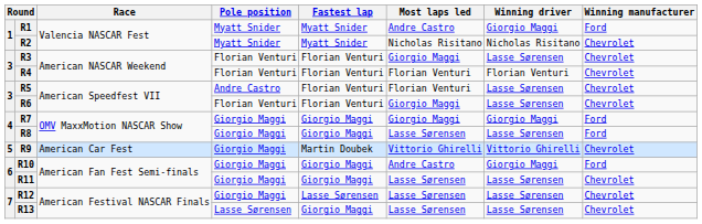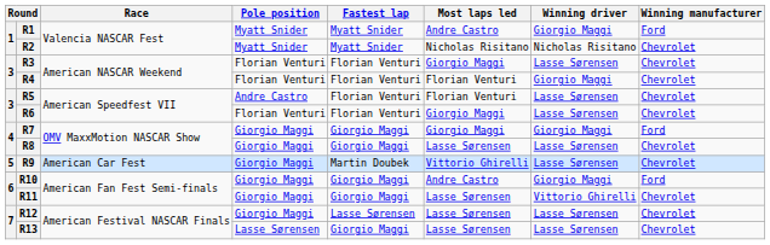R4 | Winning driver: Florian Venturi -> Giorgio Maggi
R8 | Winning manufacturer: Ford -> Chevrolet
R9 | Winning driver: Vittorio Ghirelli -> Lasse Sørensen
R11 | Winning driver: Lasse Sørensen -> Vittorio Ghirelli
